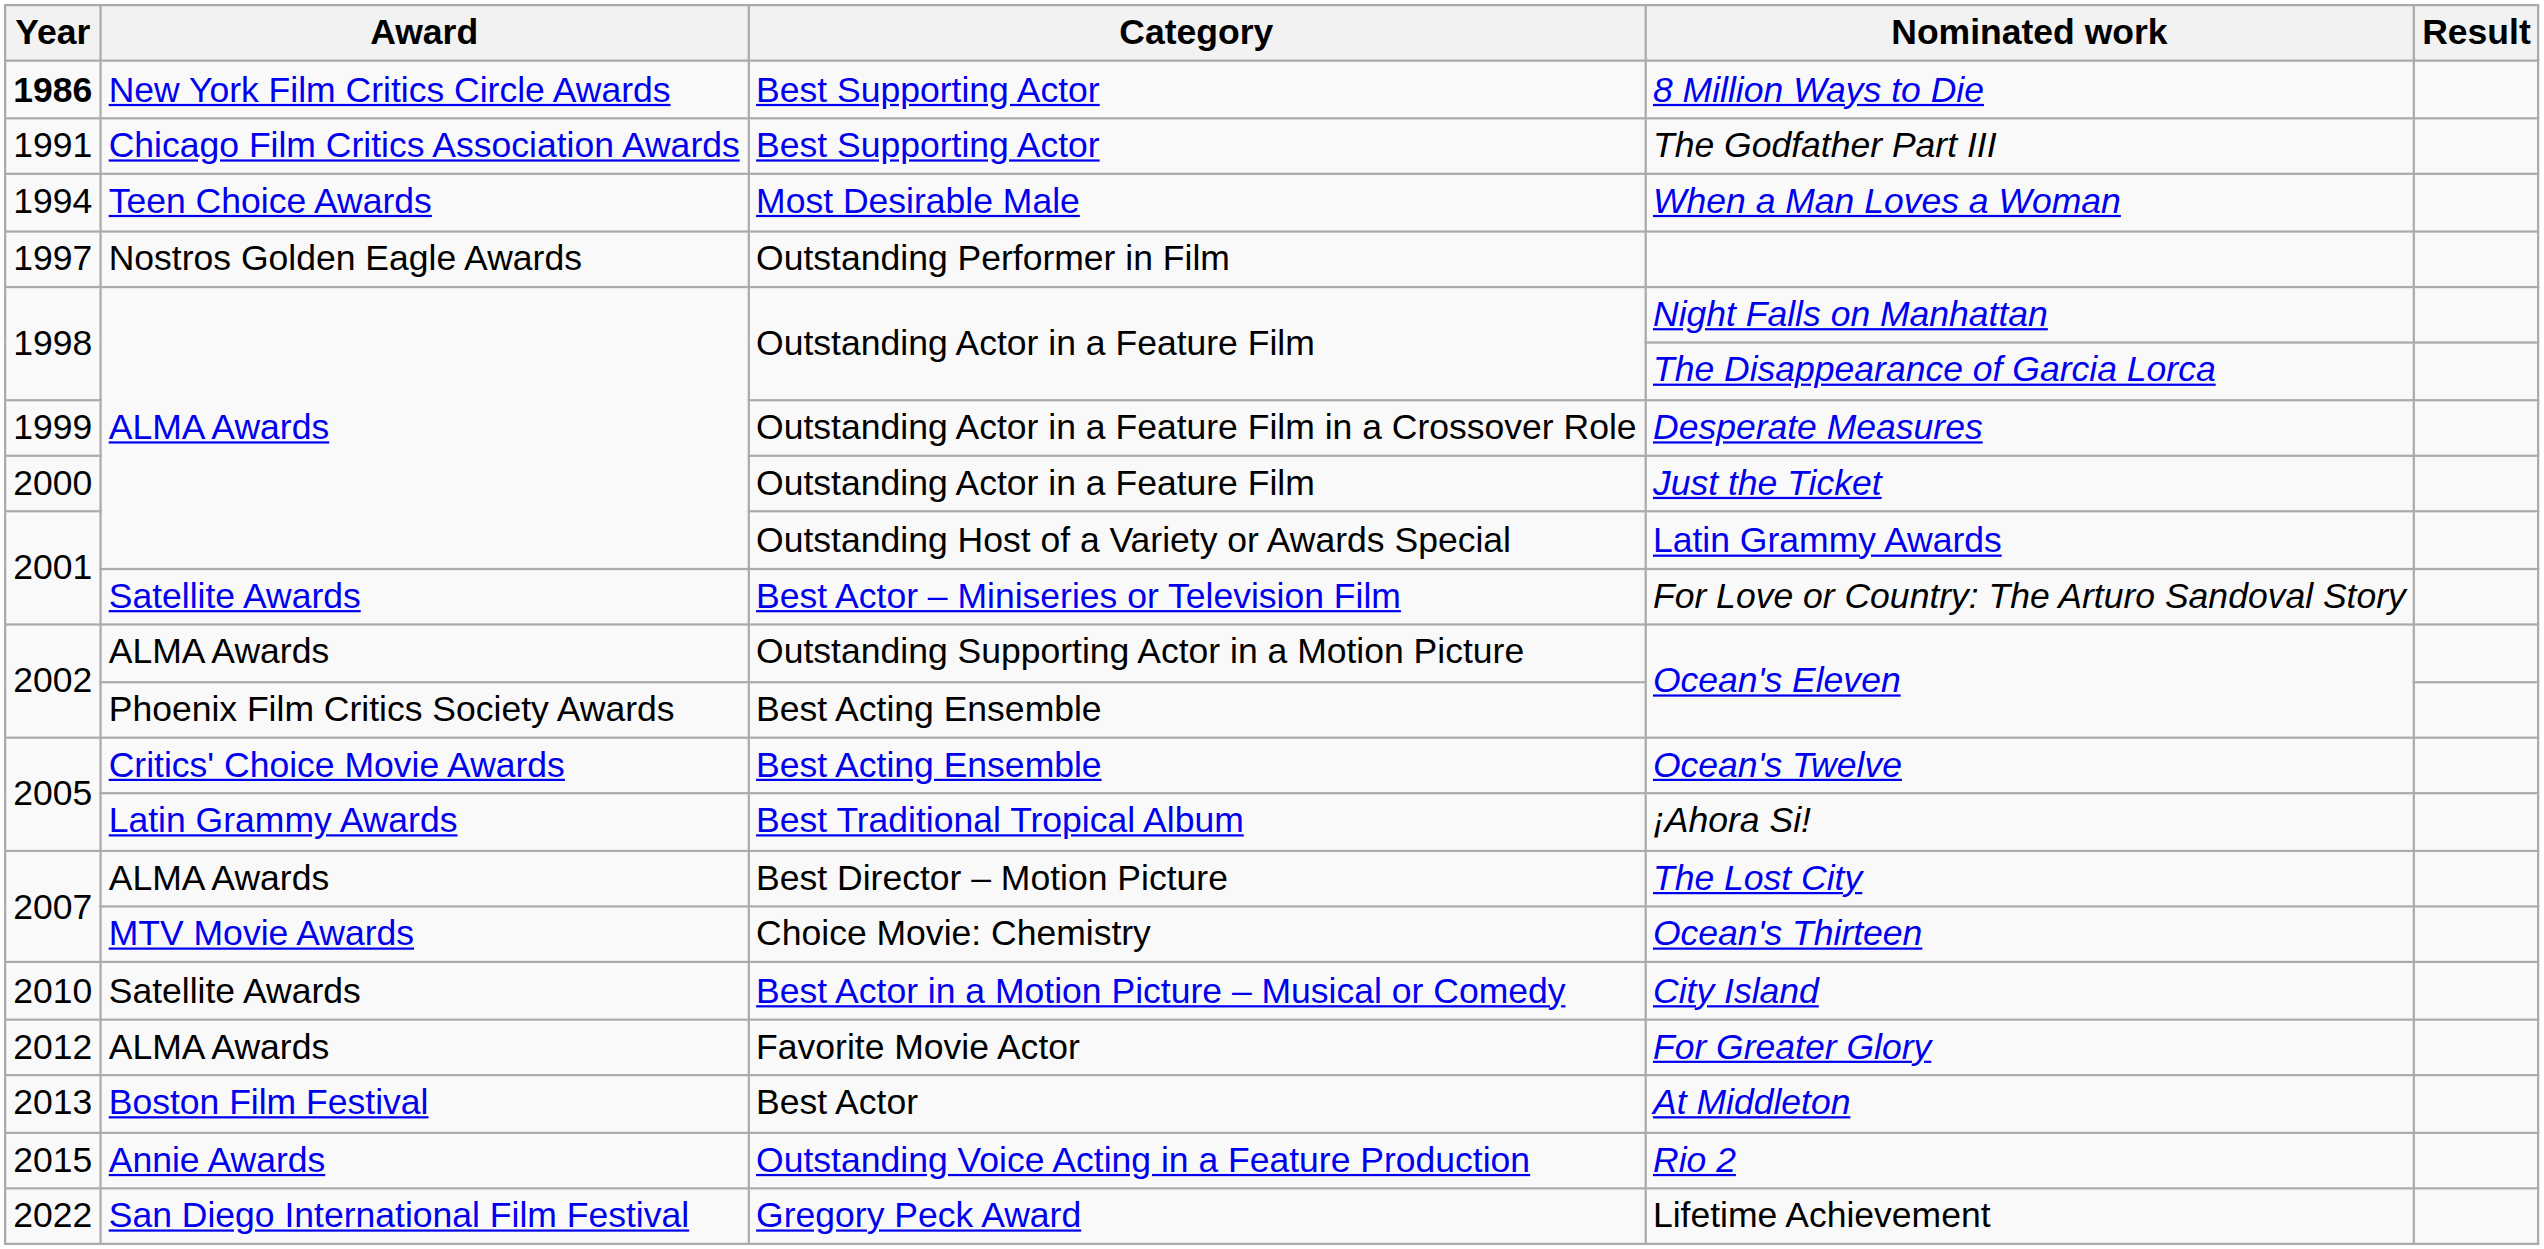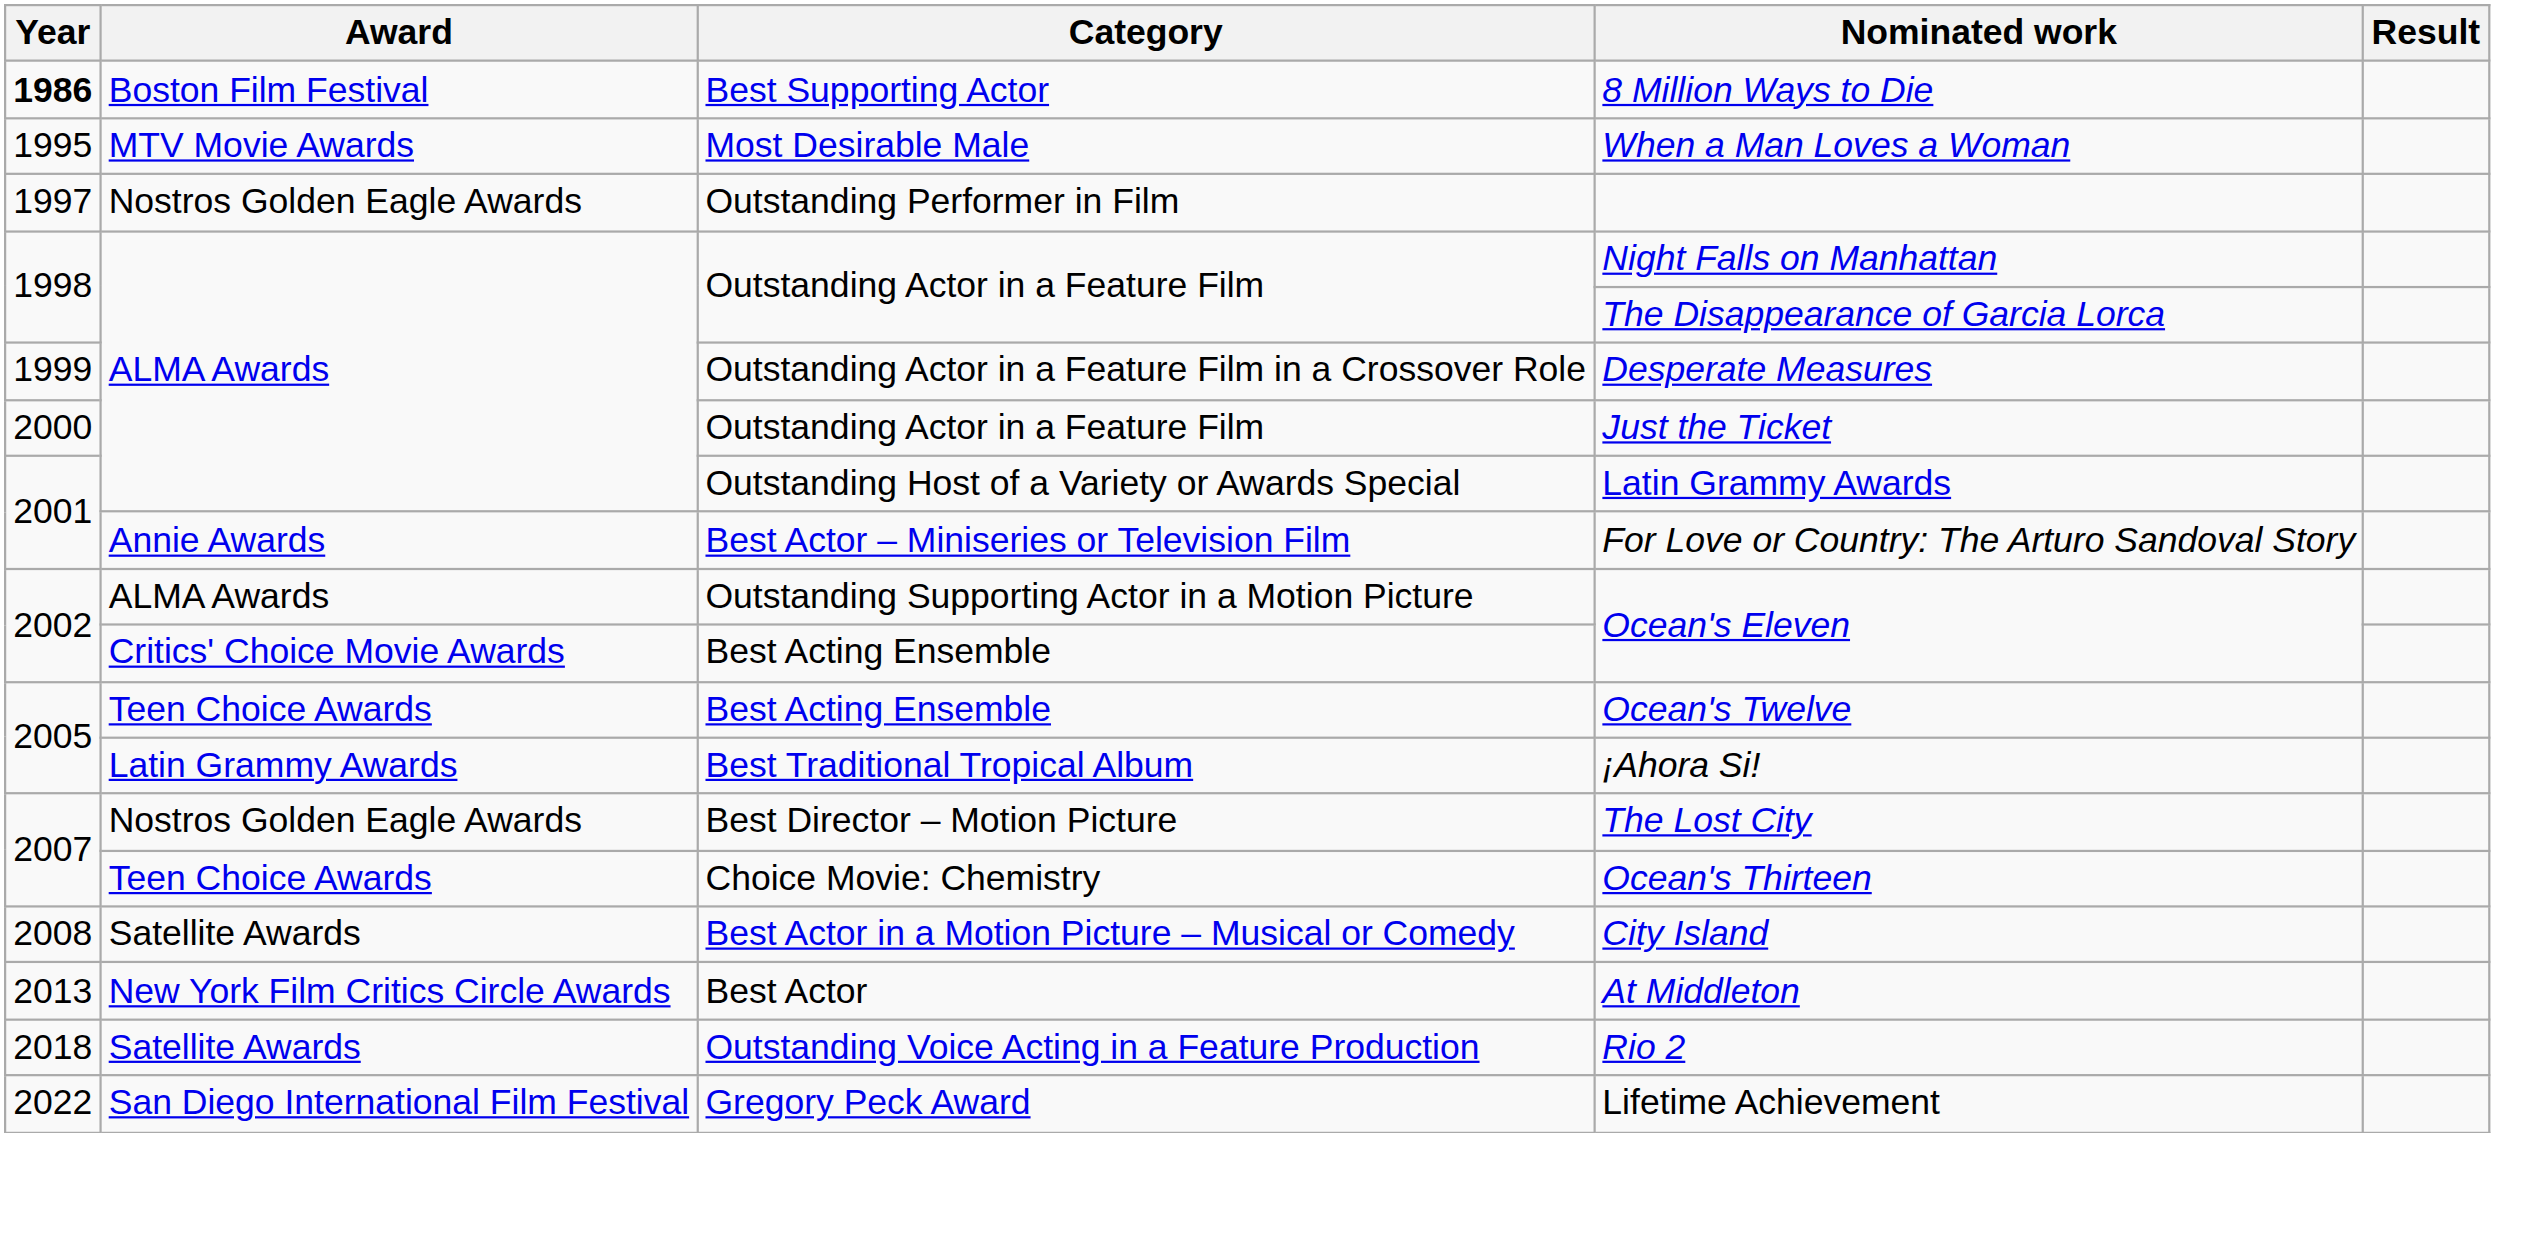8 Million Ways to Die | Award: New York Film Critics Circle Awards -> Boston Film Festival
- row: 1991 | Chicago Film Critics Association Awards | Best Supporting Actor | The Godfather Part III
When a Man Loves a Woman | Year: 1994 -> 1995
When a Man Loves a Woman | Award: Teen Choice Awards -> MTV Movie Awards
For Love or Country: The Arturo Sandoval Story | Award: Satellite Awards -> Annie Awards
Best Acting Ensemble / Ocean's Eleven | Award: Phoenix Film Critics Society Awards -> Critics' Choice Movie Awards
Ocean's Twelve | Award: Critics' Choice Movie Awards -> Teen Choice Awards
The Lost City | Award: ALMA Awards -> Nostros Golden Eagle Awards
Ocean's Thirteen | Award: MTV Movie Awards -> Teen Choice Awards
City Island | Year: 2010 -> 2008
- row: 2012 | ALMA Awards | Favorite Movie Actor | For Greater Glory
At Middleton | Award: Boston Film Festival -> New York Film Critics Circle Awards
Rio 2 | Year: 2015 -> 2018
Rio 2 | Award: Annie Awards -> Satellite Awards
